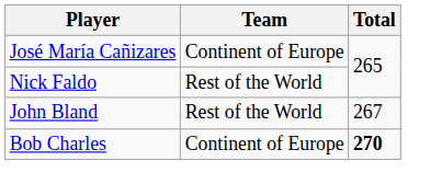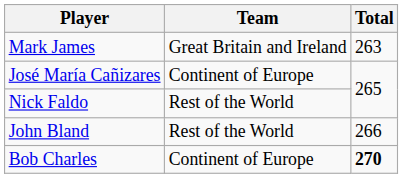+ row: Mark James | Great Britain and Ireland | 263
John Bland | Total: 267 -> 266
